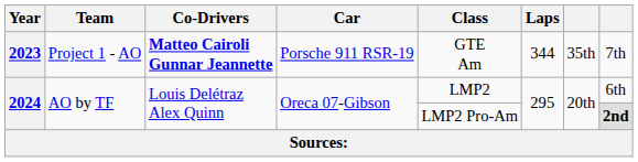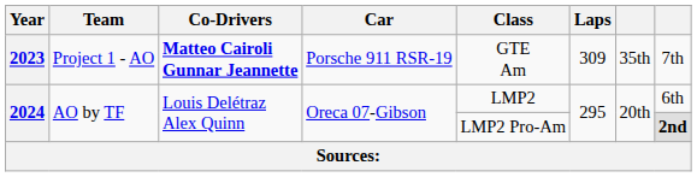2023 | Laps: 344 -> 309
